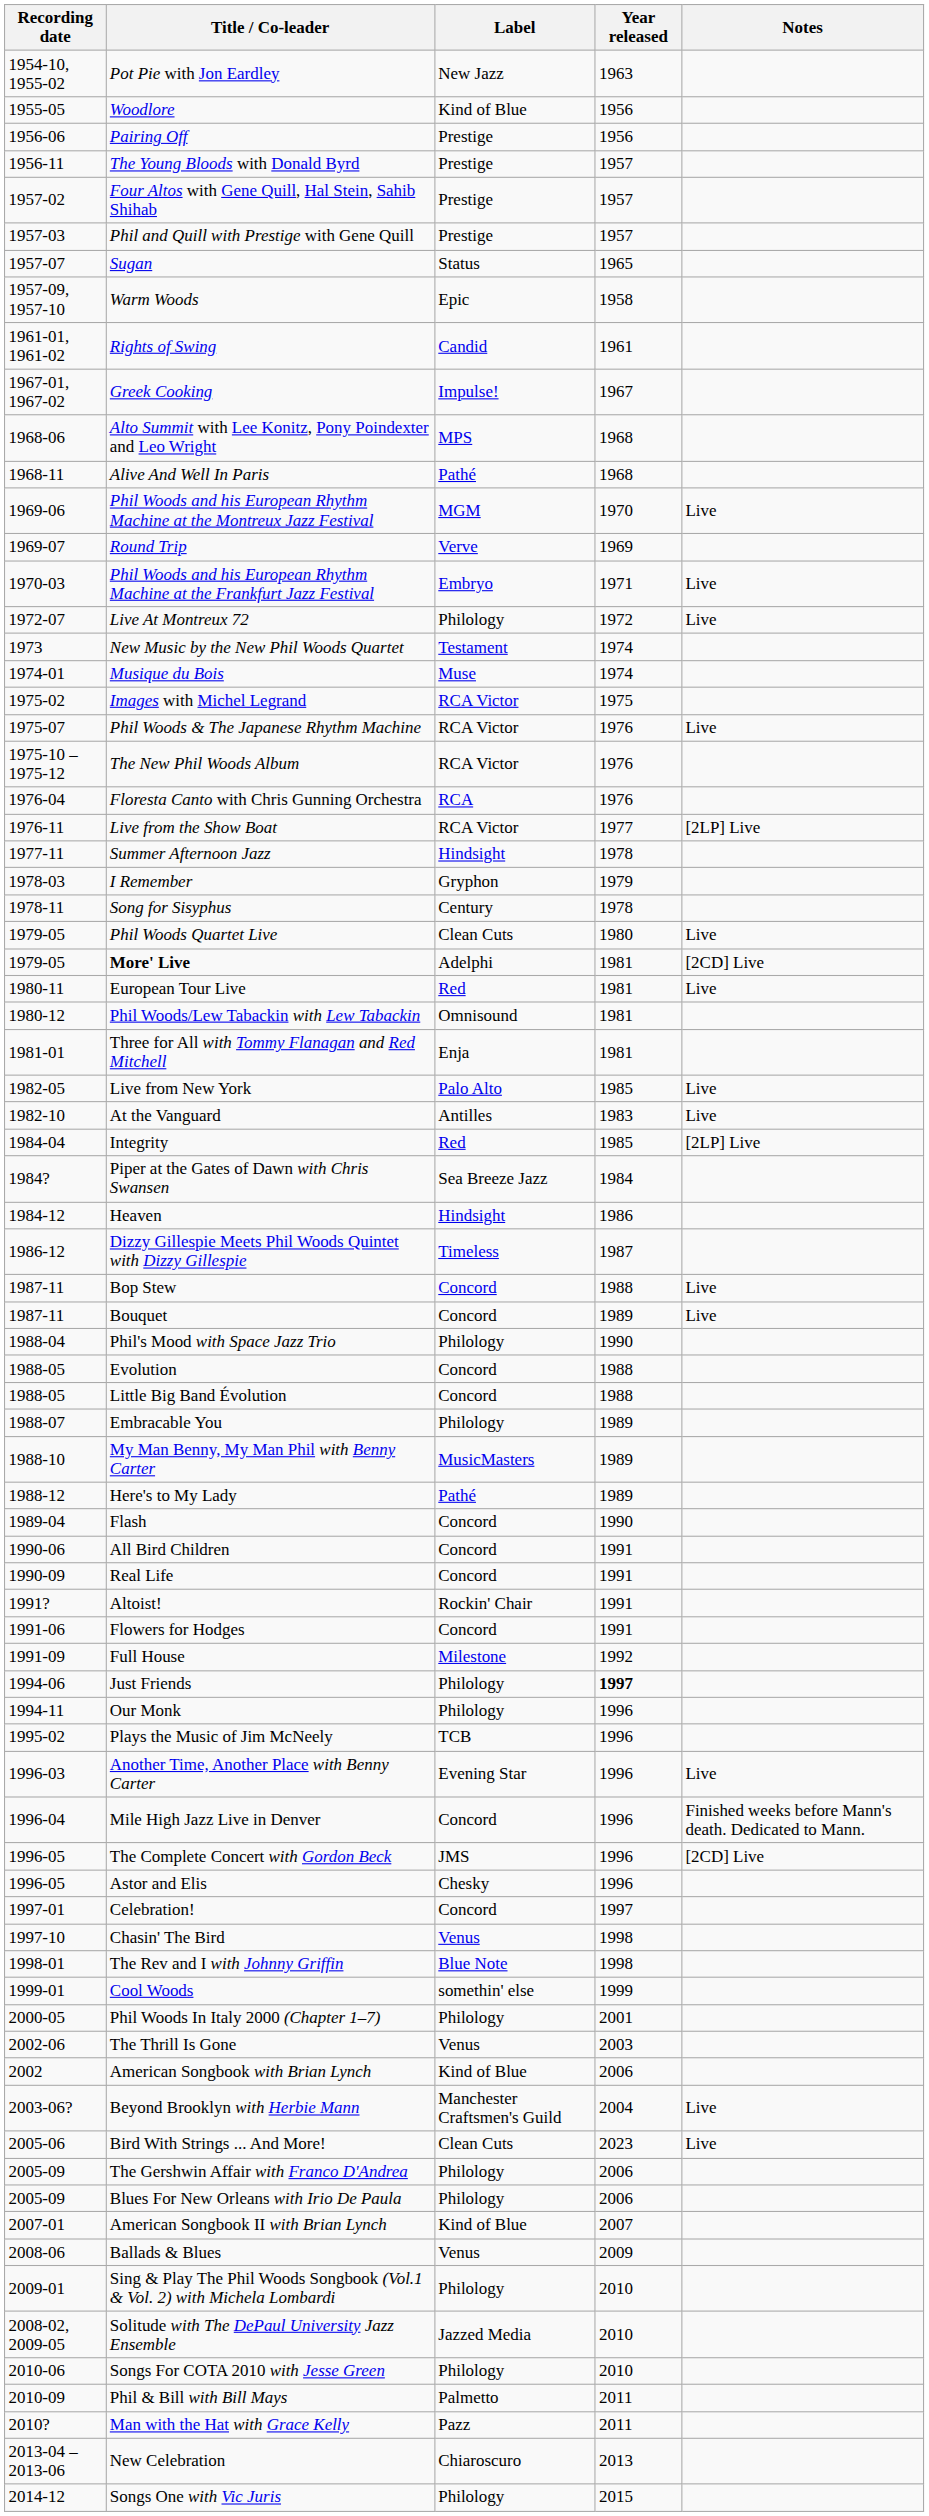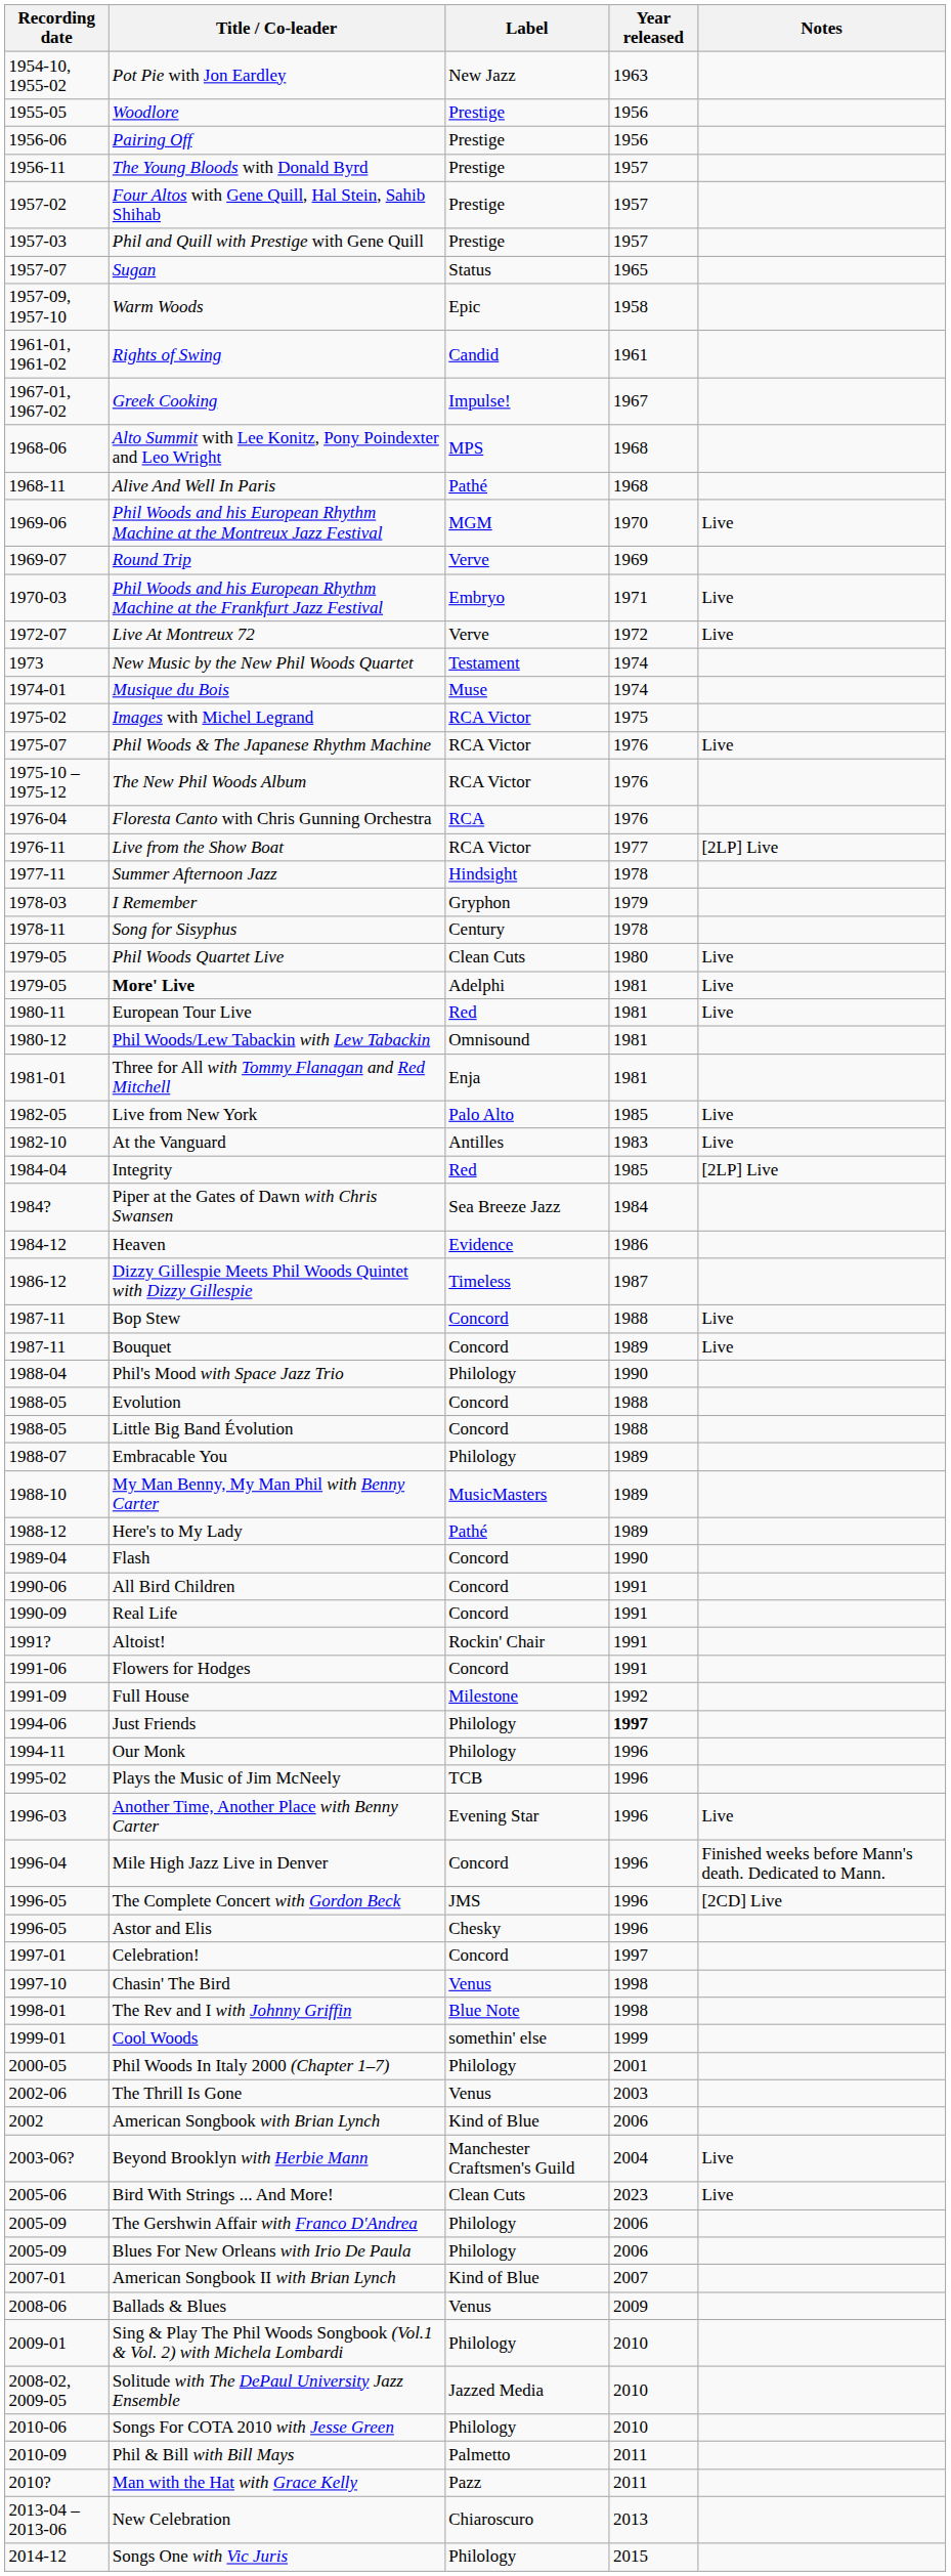Woodlore | Label: Kind of Blue -> Prestige
Live At Montreux 72 | Label: Philology -> Verve
More' Live | Notes: [2CD] Live -> Live
Heaven | Label: Hindsight -> Evidence
